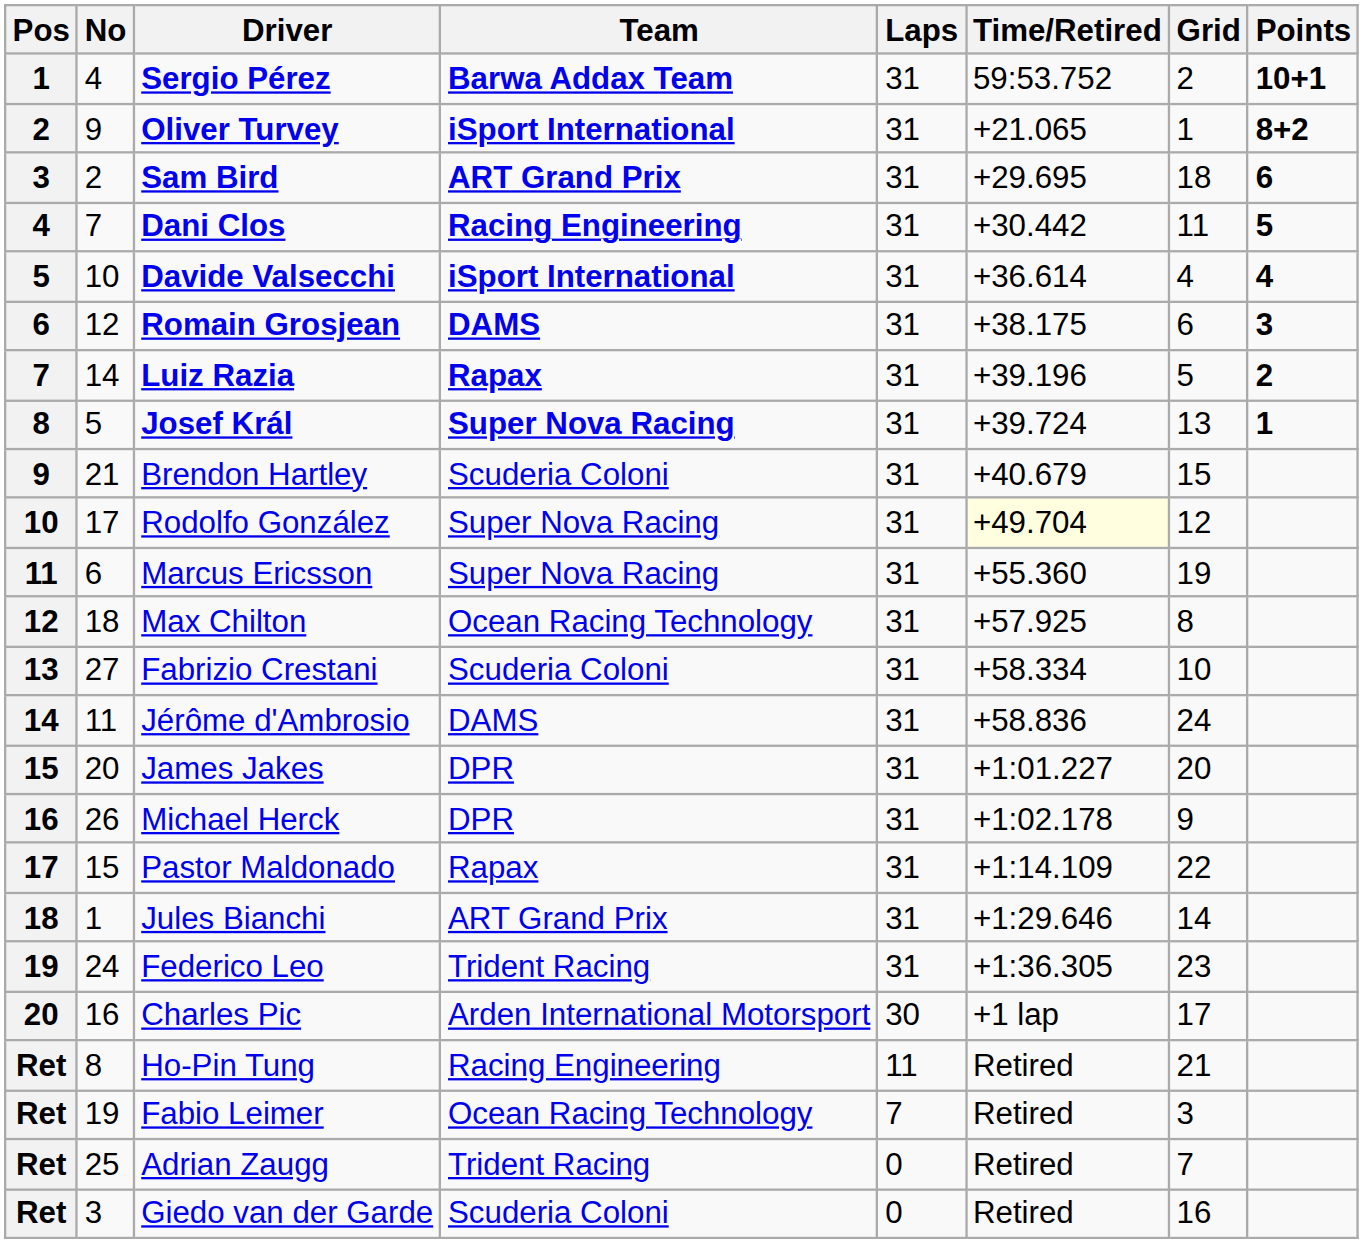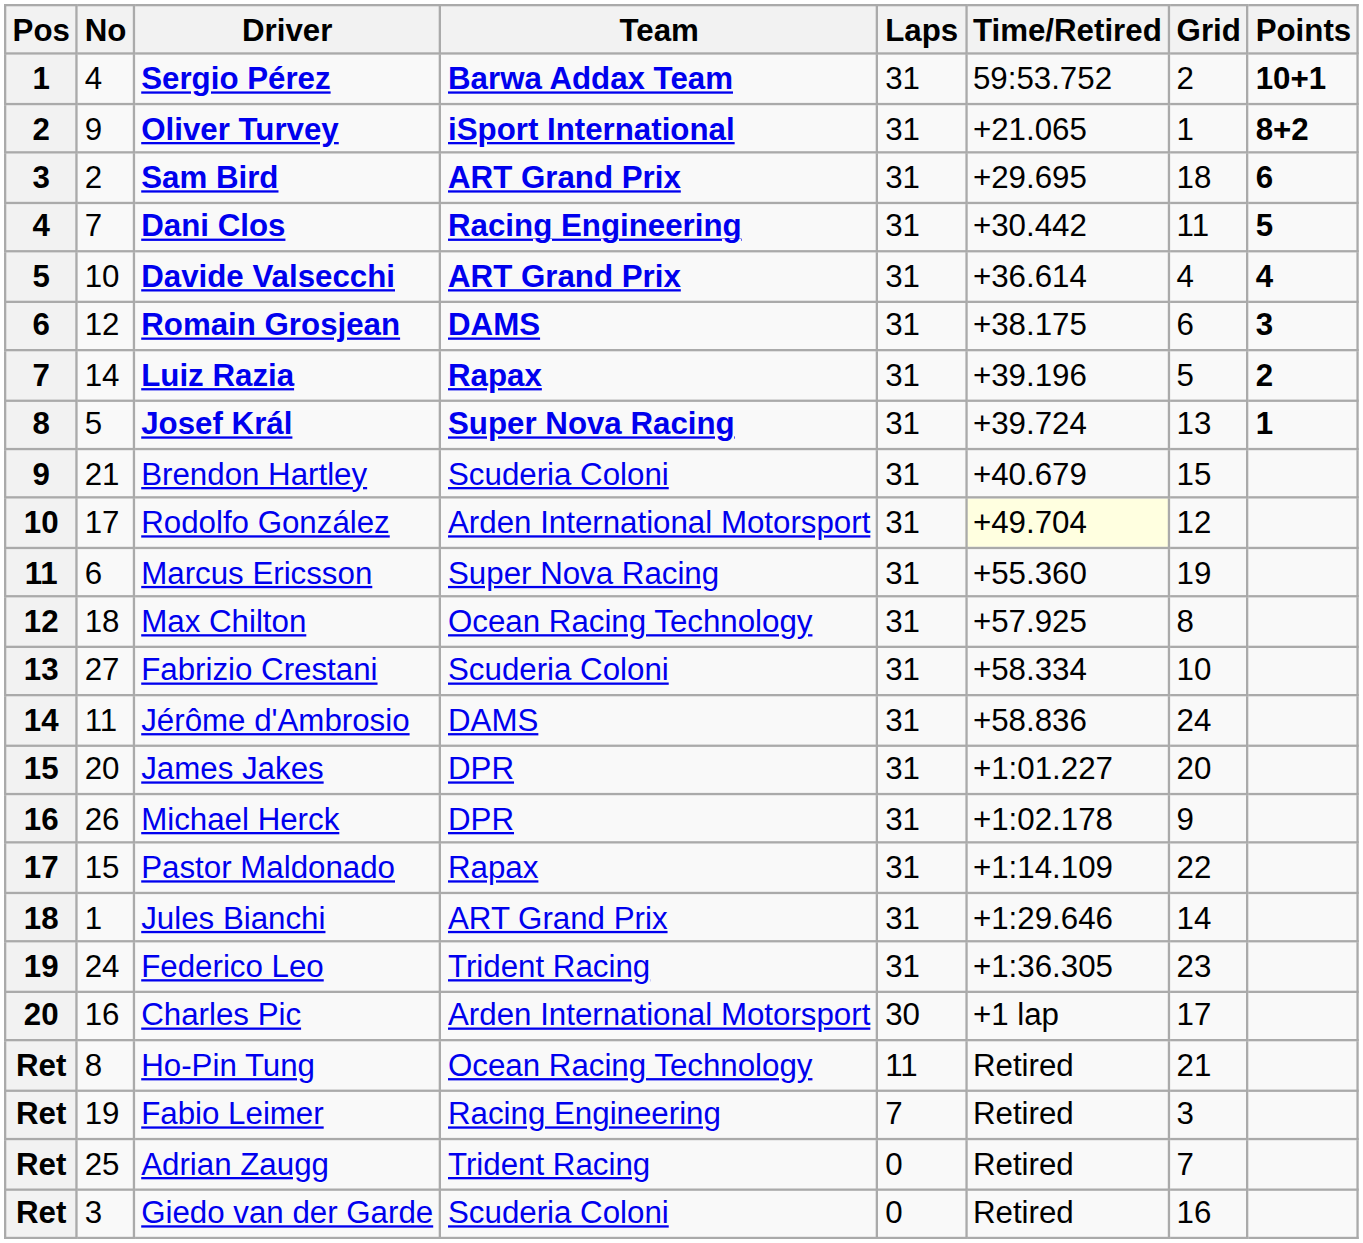Davide Valsecchi | Team: iSport International -> ART Grand Prix
Rodolfo González | Team: Super Nova Racing -> Arden International Motorsport
Ho-Pin Tung | Team: Racing Engineering -> Ocean Racing Technology
Fabio Leimer | Team: Ocean Racing Technology -> Racing Engineering
